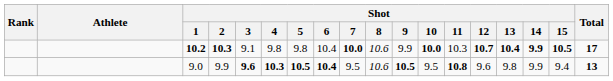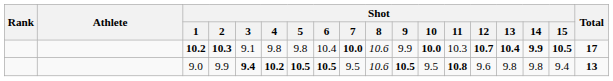9.0 | Shot / 3: 9.6 -> 9.4
9.0 | Shot / 4: 10.3 -> 10.2
9.0 | Shot / 6: 10.4 -> 10.5
9.0 | Shot / 14: 9.9 -> 9.8
